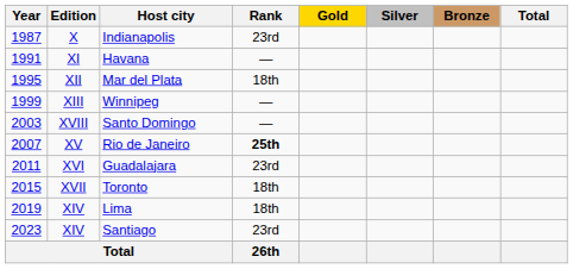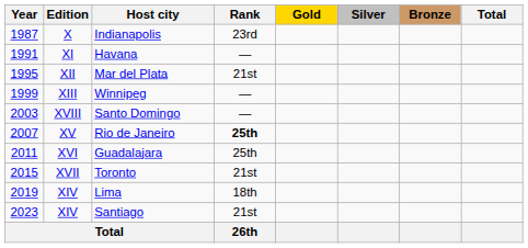Mar del Plata | Rank: 18th -> 21st
Guadalajara | Rank: 23rd -> 25th
Toronto | Rank: 18th -> 21st
Santiago | Rank: 23rd -> 21st
